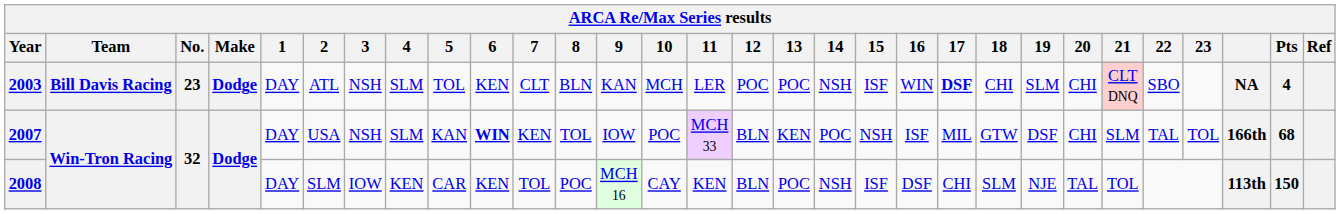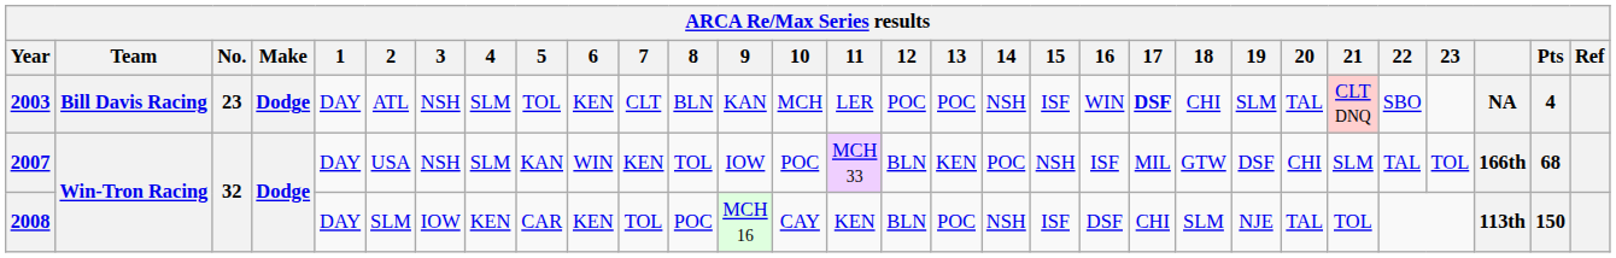2003 | 20: CHI -> TAL
2007 | 6: bold -> normal
